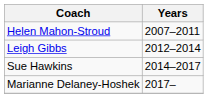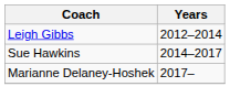- row: Helen Mahon-Stroud | 2007–2011
